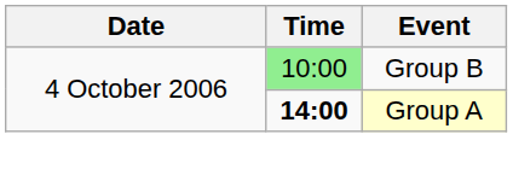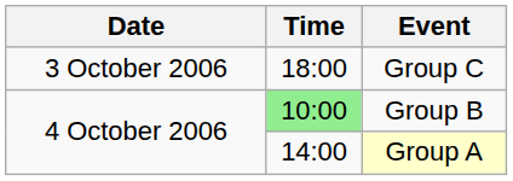+ row: 3 October 2006 | 18:00 | Group C
Group A | Time: bold -> normal
